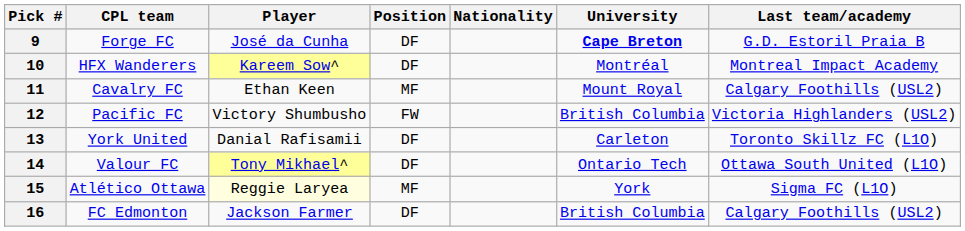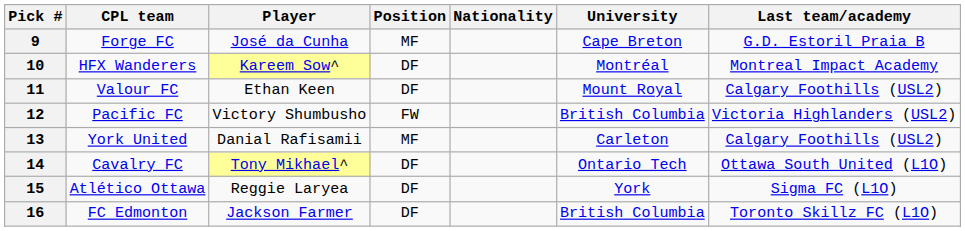9 | Position: DF -> MF
9 | University: bold -> normal
11 | CPL team: Cavalry FC -> Valour FC
11 | Position: MF -> DF
13 | Position: DF -> MF
13 | Last team/academy: Toronto Skillz FC (L1O) -> Calgary Foothills (USL2)
14 | CPL team: Valour FC -> Cavalry FC
15 | Player: lightyellow background -> no background
15 | Position: MF -> DF
16 | Last team/academy: Calgary Foothills (USL2) -> Toronto Skillz FC (L1O)
